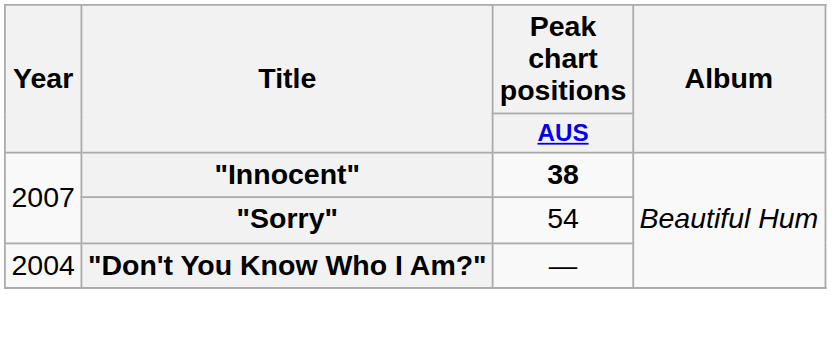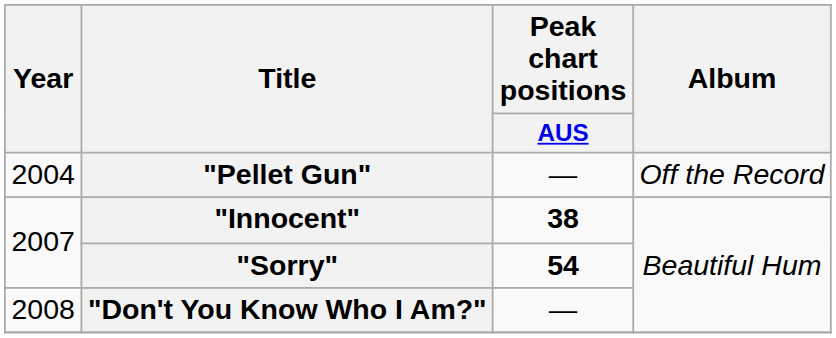+ row: 2004 | "Pellet Gun" | — | Off the Record
"Sorry" | Peak chart positions / AUS: normal -> bold
"Don't You Know Who I Am?" | Year: 2004 -> 2008
